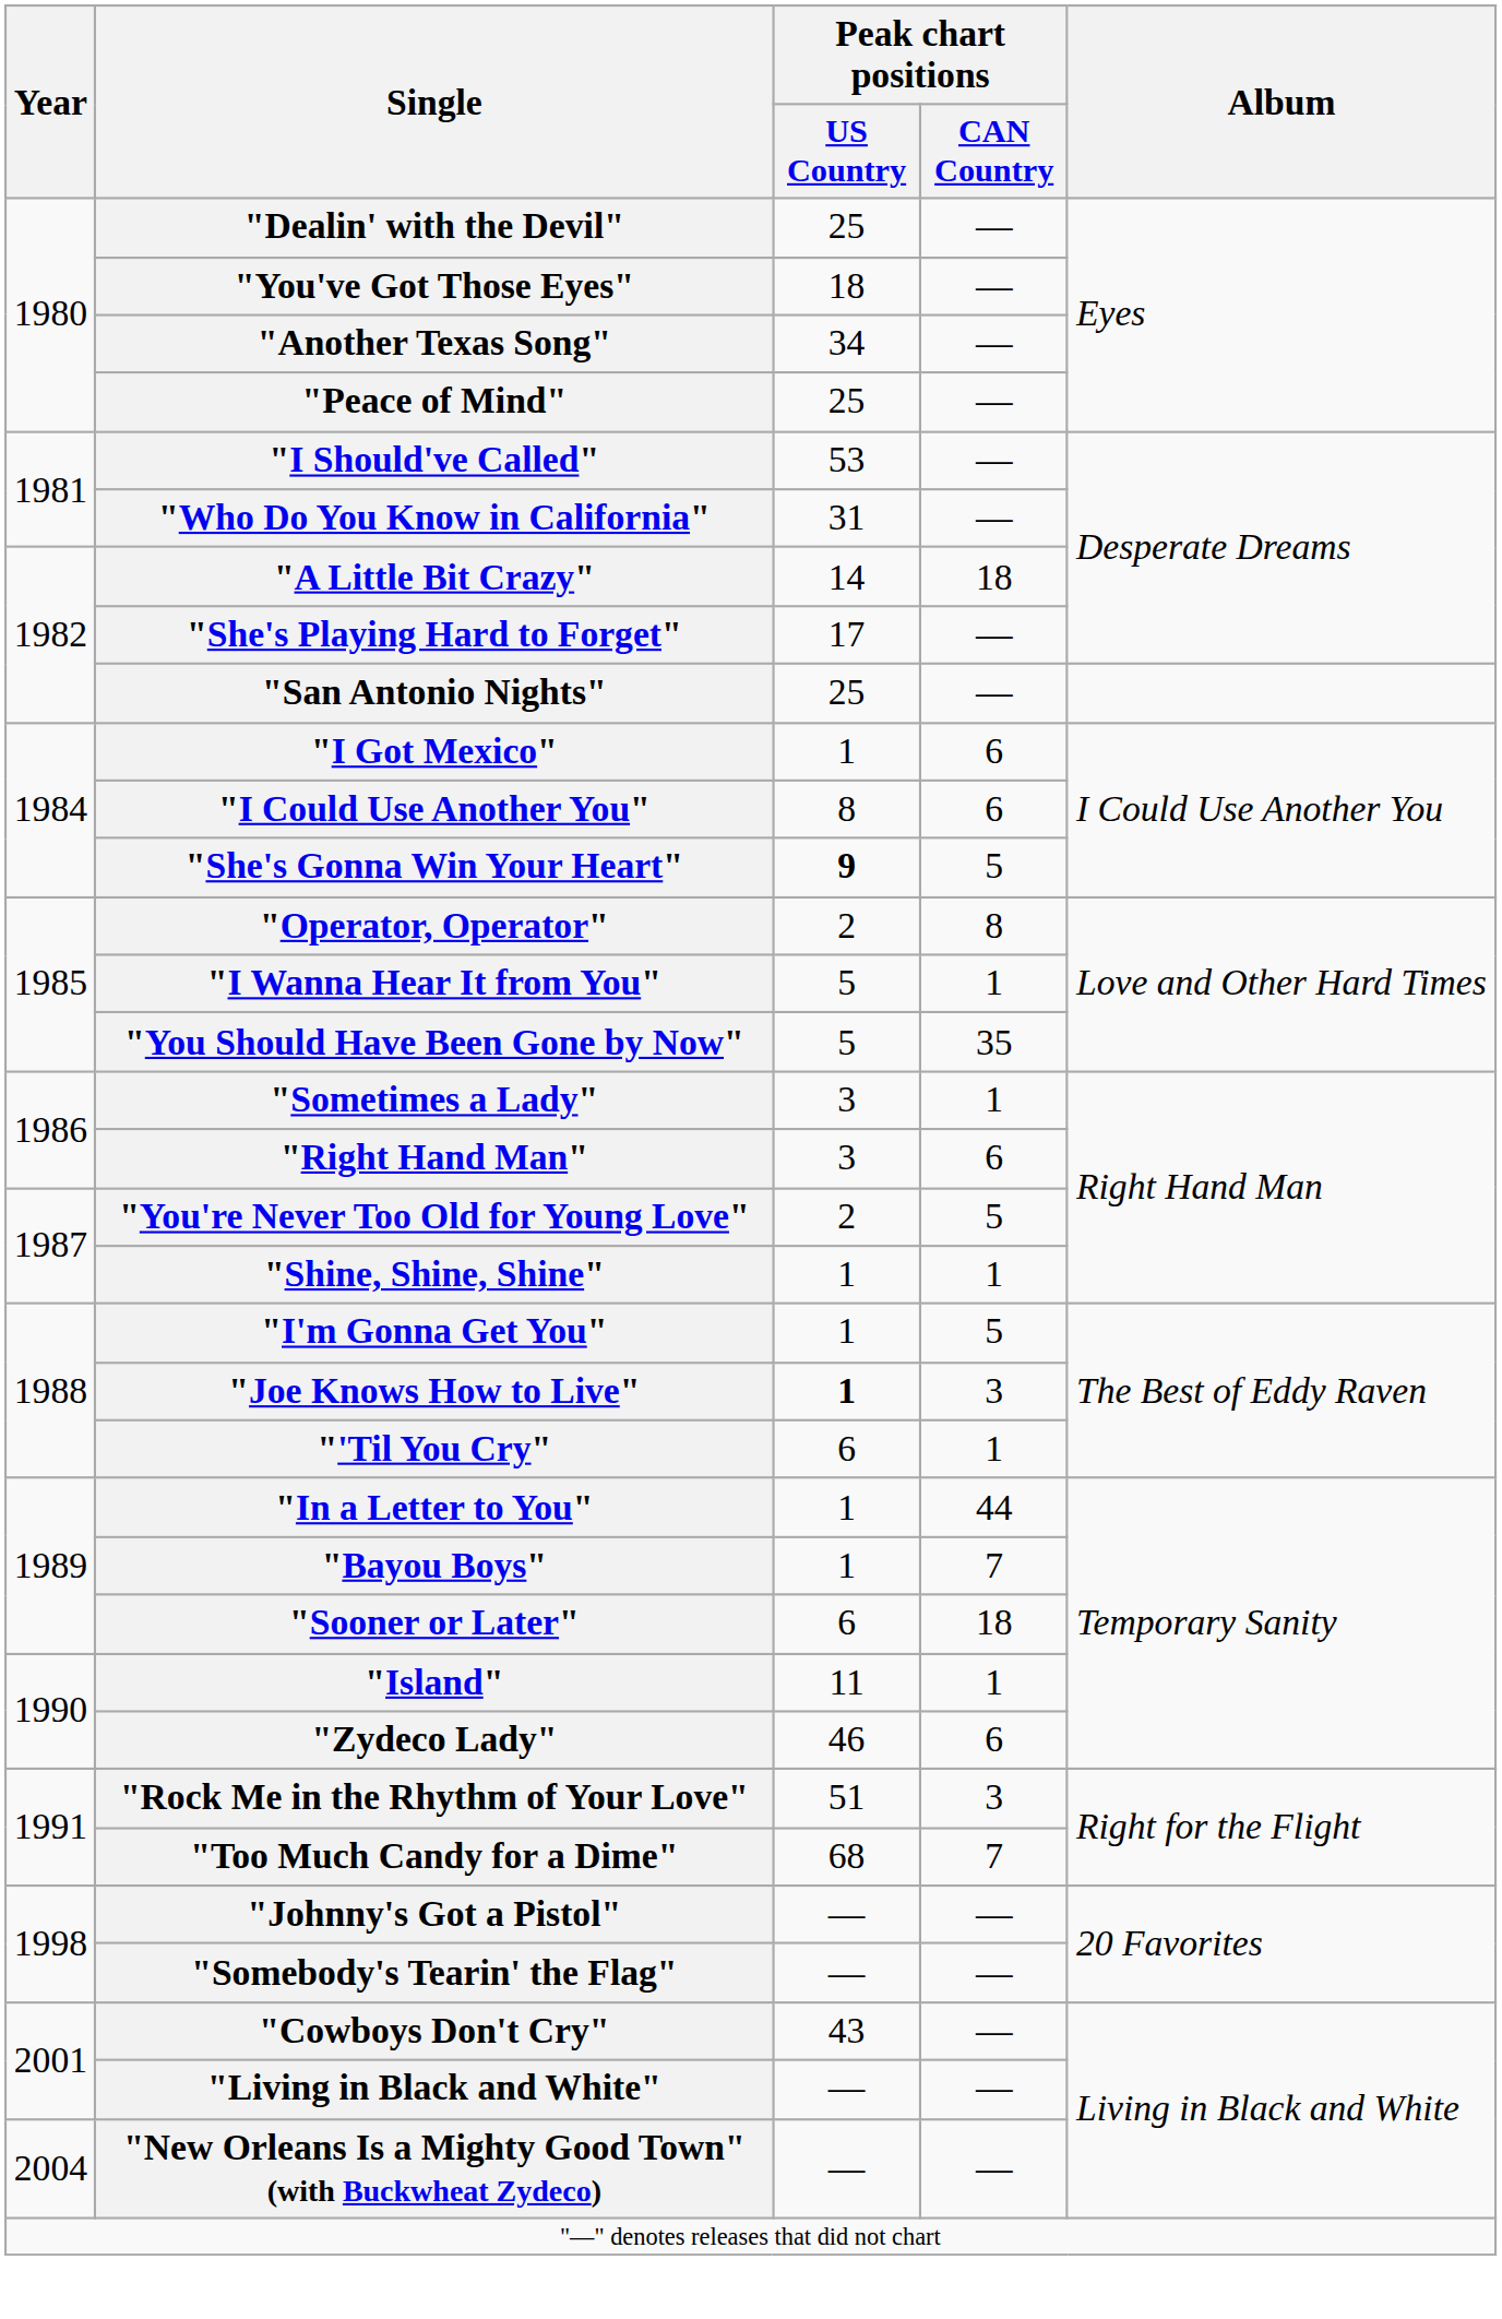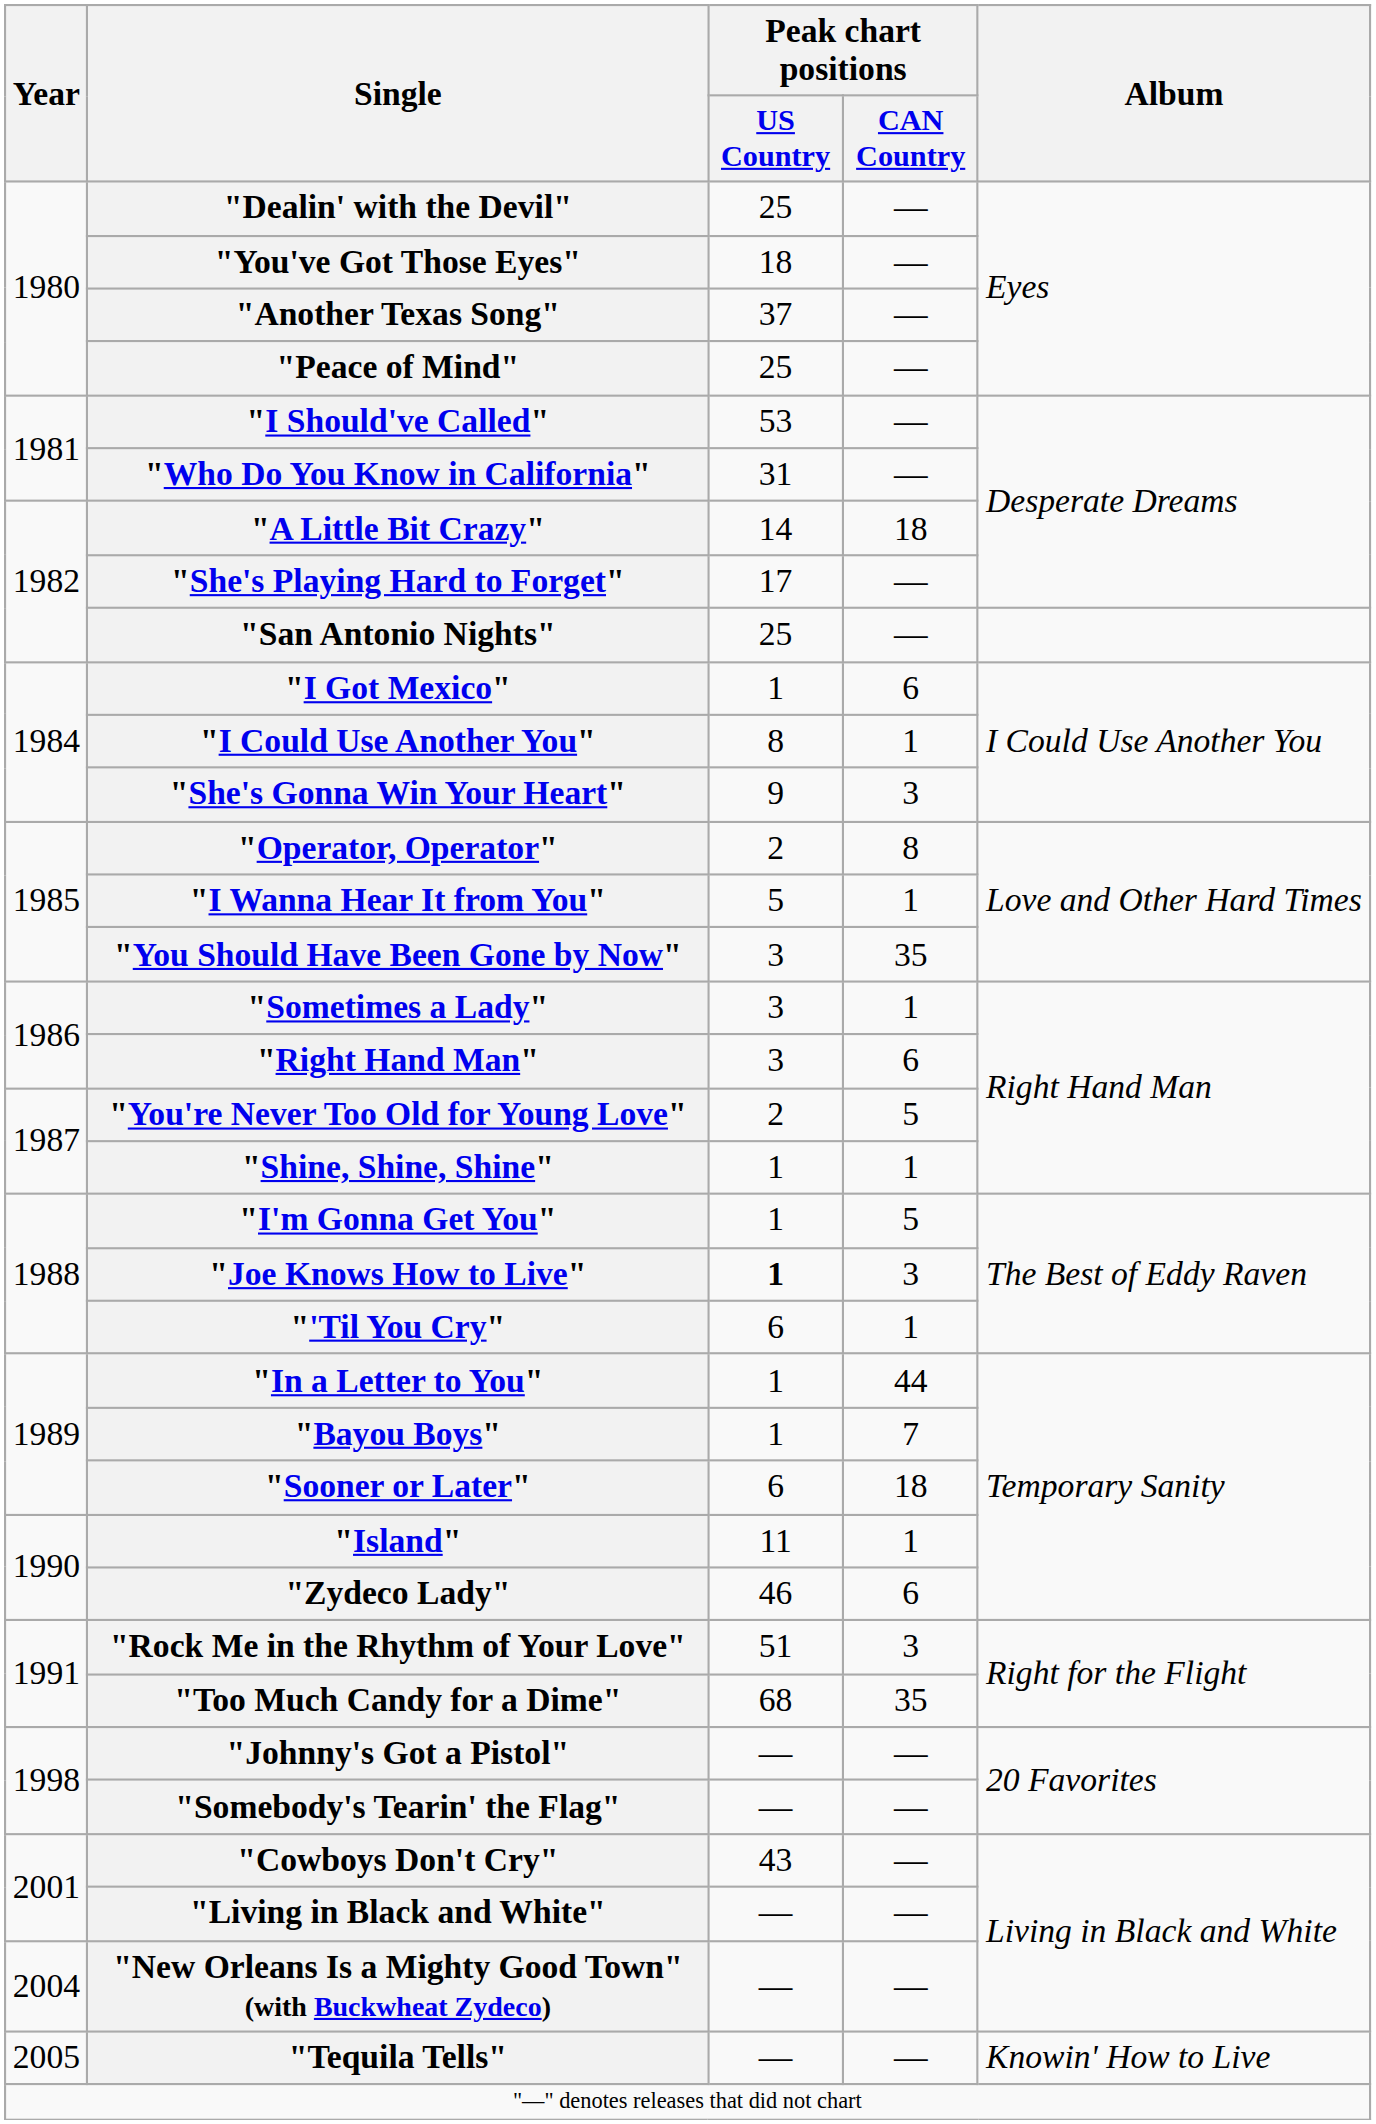"Another Texas Song" | Peak chart positions / US Country: 34 -> 37
"I Could Use Another You" | Peak chart positions / CAN Country: 6 -> 1
"She's Gonna Win Your Heart" | Peak chart positions / US Country: bold -> normal
"She's Gonna Win Your Heart" | Peak chart positions / CAN Country: 5 -> 3
"You Should Have Been Gone by Now" | Peak chart positions / US Country: 5 -> 3
"Too Much Candy for a Dime" | Peak chart positions / CAN Country: 7 -> 35
+ row: 2005 | "Tequila Tells" | — | — | Knowin' How to Live
